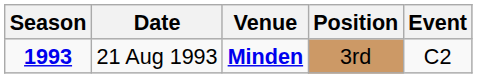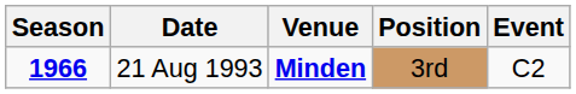21 Aug 1993 | Season: 1993 -> 1966
